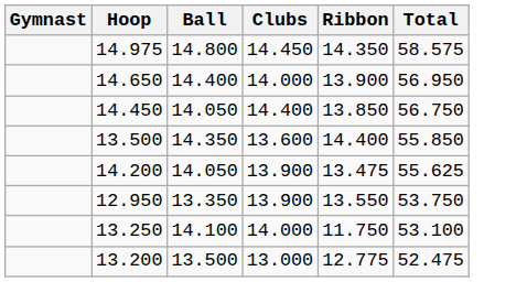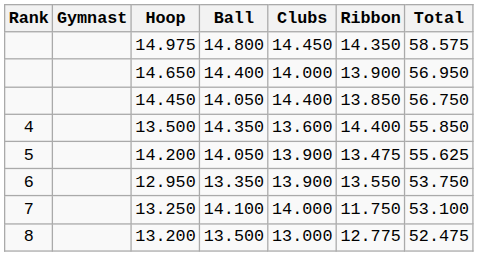+ column: Rank | 4 | 5 | 6 | 7 | 8
